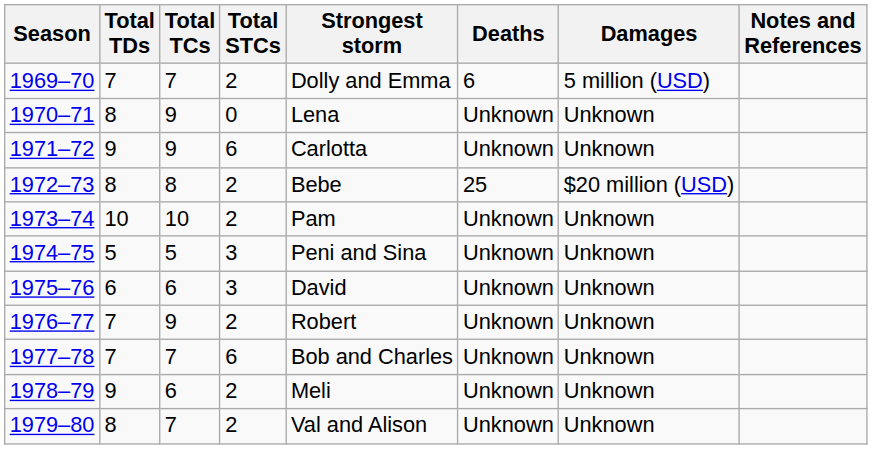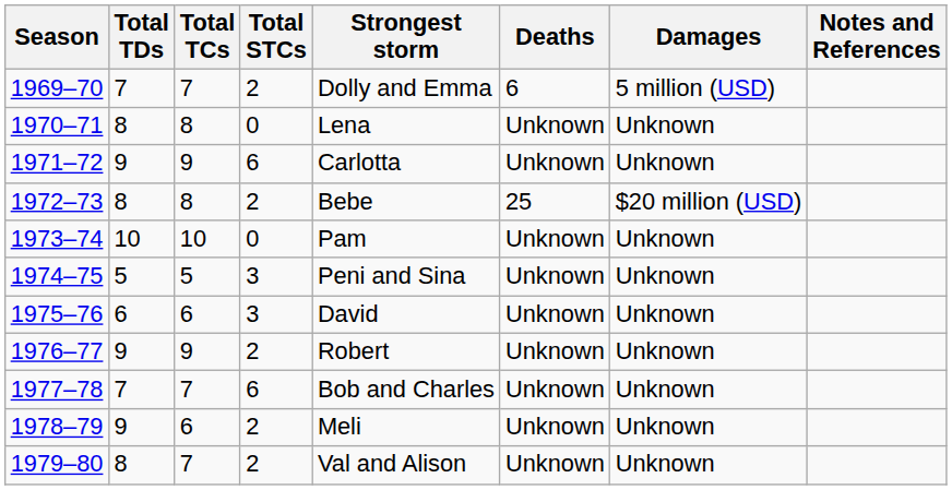1970–71 | Total TCs: 9 -> 8
1973–74 | Total STCs: 2 -> 0
1976–77 | Total TDs: 7 -> 9
